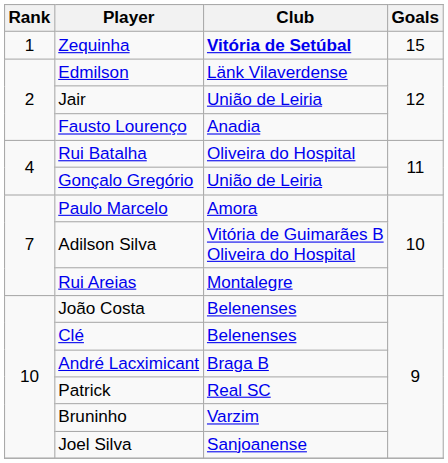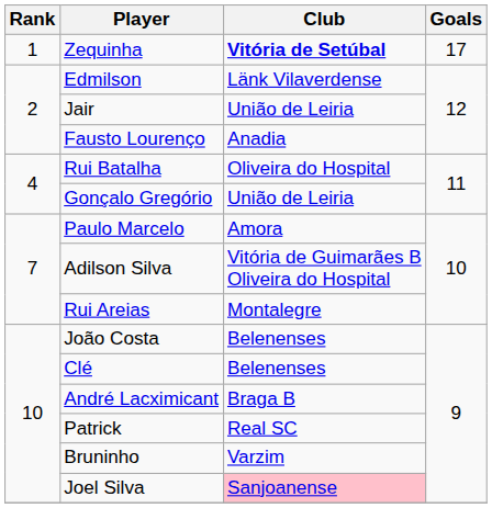Zequinha | Goals: 15 -> 17
Joel Silva | Club: no background -> pink background
